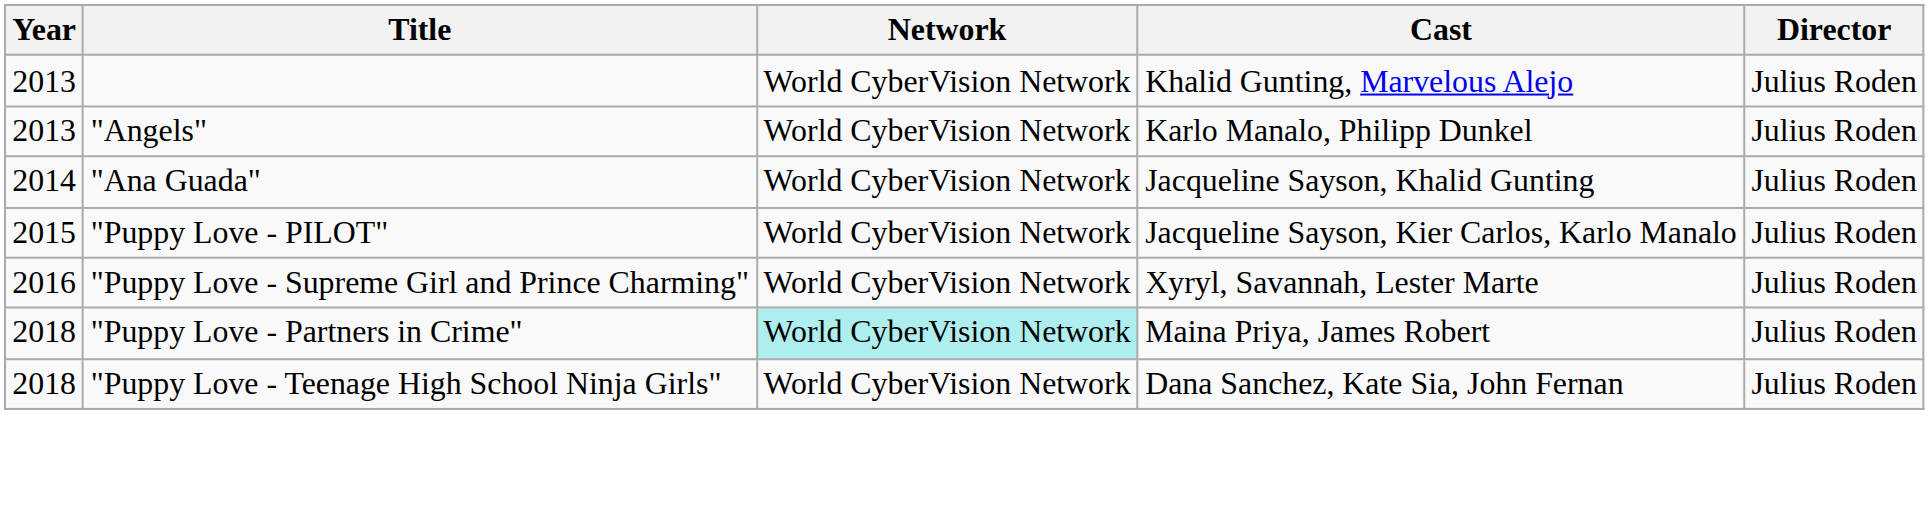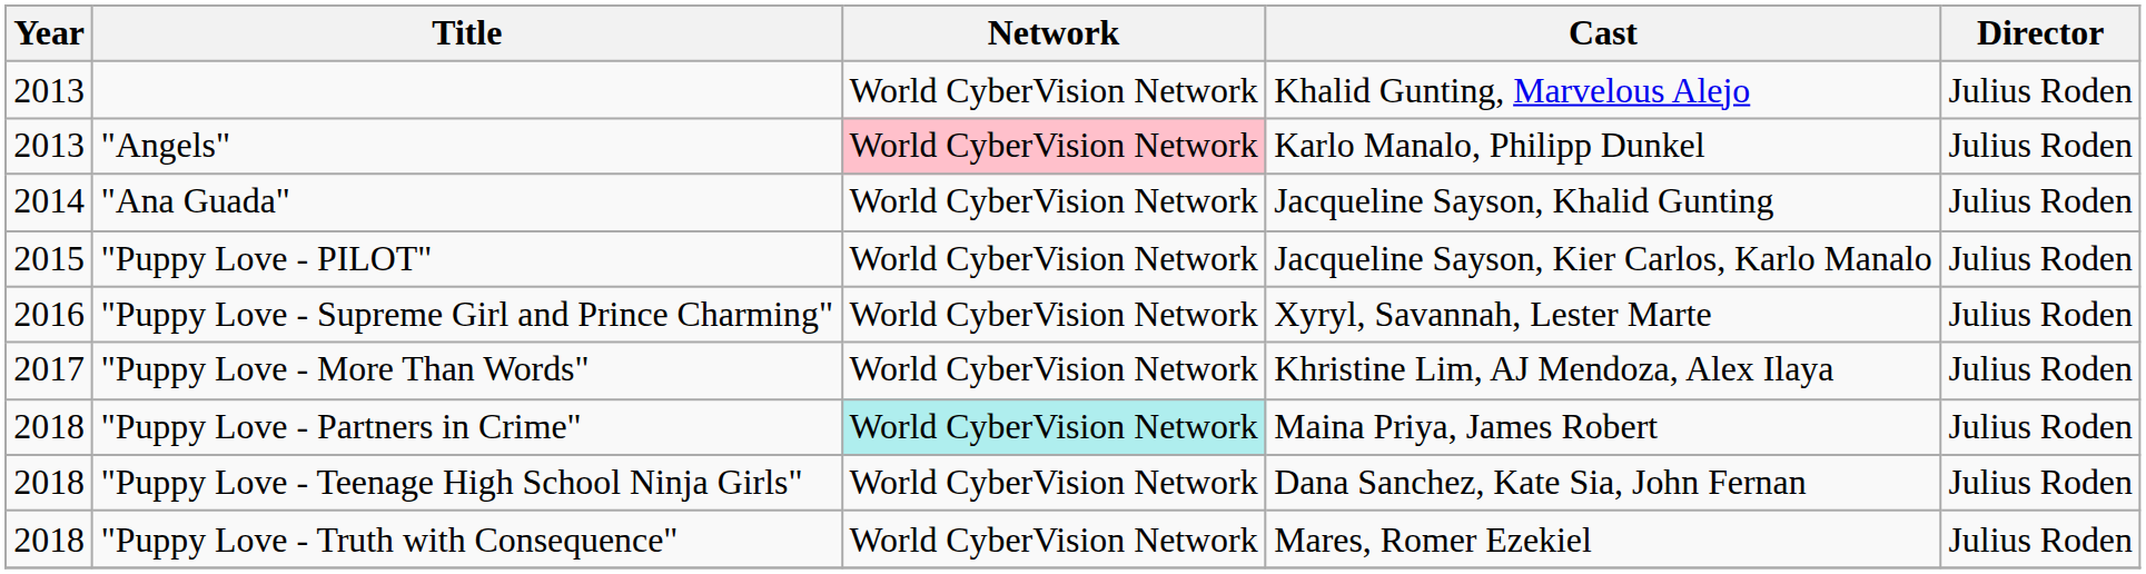"Angels" | Network: no background -> pink background
+ row: 2017 | "Puppy Love - More Than Words" | World CyberVision Network | Khristine Lim, AJ Mendoza, Alex Ilaya | Julius Roden
+ row: 2018 | "Puppy Love - Truth with Consequence" | World CyberVision Network | Mares, Romer Ezekiel | Julius Roden
